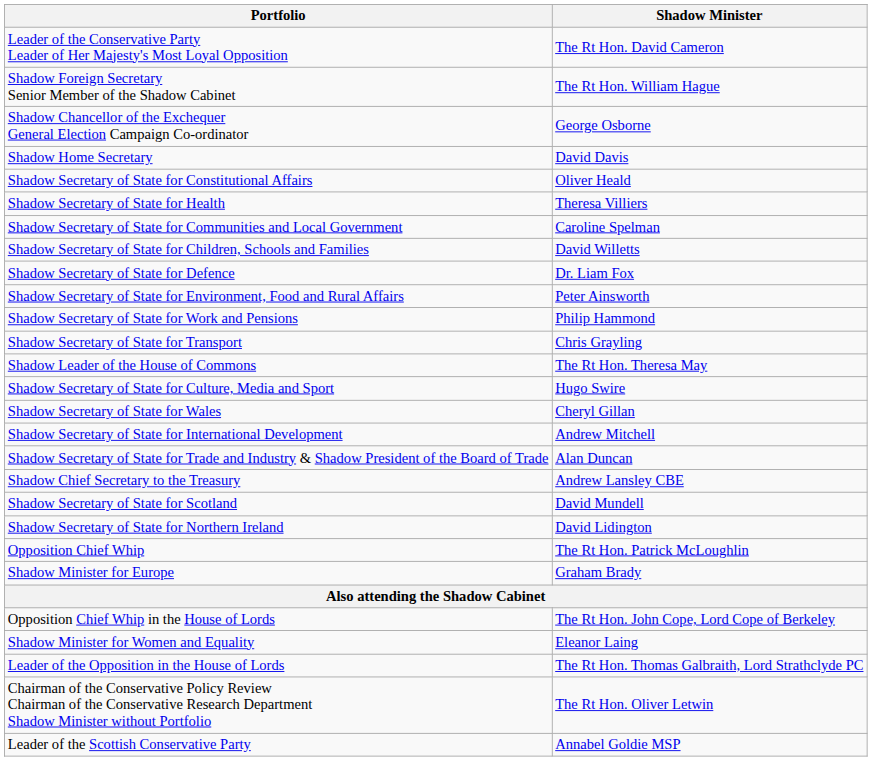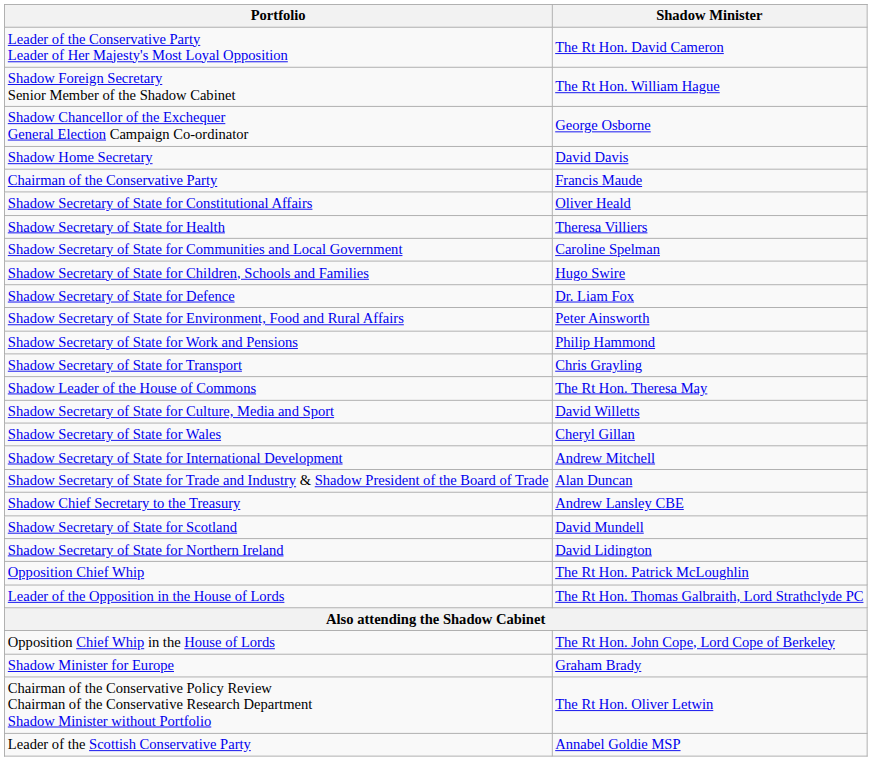+ row: Chairman of the Conservative Party | Francis Maude
Shadow Secretary of State for Children, Schools and Families | Shadow Minister: David Willetts -> Hugo Swire
Shadow Secretary of State for Culture, Media and Sport | Shadow Minister: Hugo Swire -> David Willetts
rows swapped: Leader of the Opposition in the House of Lords <-> Shadow Minister for Europe
- row: Shadow Minister for Women and Equality | Eleanor Laing
